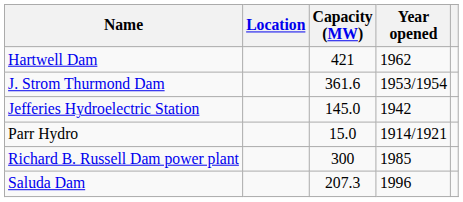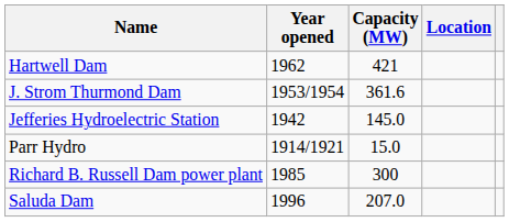columns swapped: Location <-> Year opened
Saluda Dam | Capacity (MW): 207.3 -> 207.0
